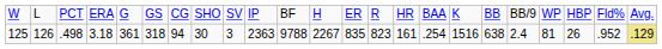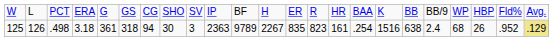125 | column 11: 9788 -> 9789
125 | column 20: 81 -> 68
